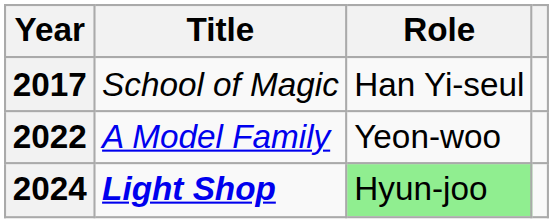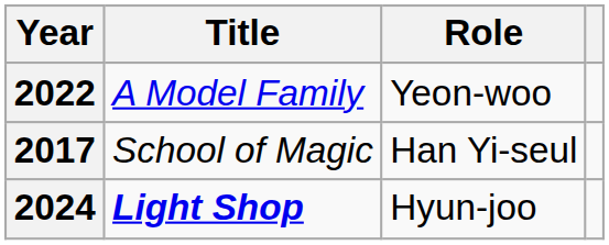rows swapped: 2017 <-> 2022
2024 | Role: lightgreen background -> no background
